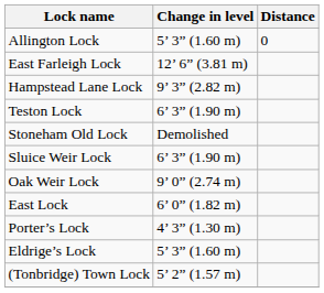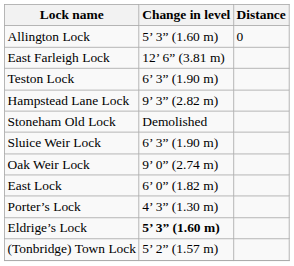rows swapped: Teston Lock <-> Hampstead Lane Lock
Eldrige’s Lock | Change in level: normal -> bold
